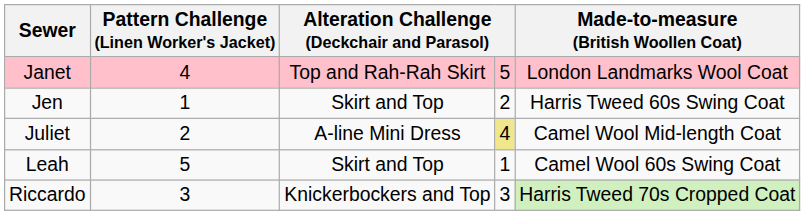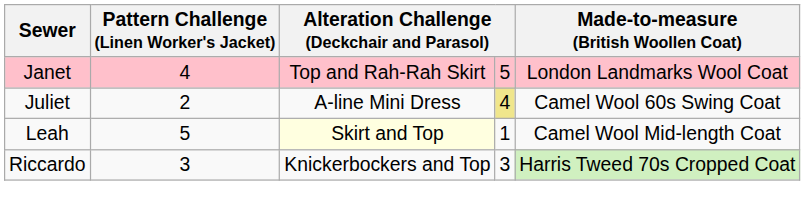- row: Jen | 1 | Skirt and Top | 2 | Harris Tweed 60s Swing Coat
Juliet | Made-to-measure (British Woollen Coat): Camel Wool Mid-length Coat -> Camel Wool 60s Swing Coat
Leah | column 3: no background -> lightyellow background
Leah | Made-to-measure (British Woollen Coat): Camel Wool 60s Swing Coat -> Camel Wool Mid-length Coat
